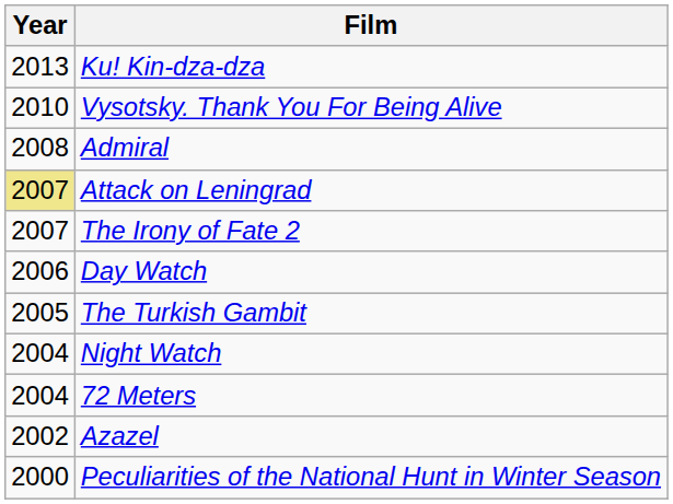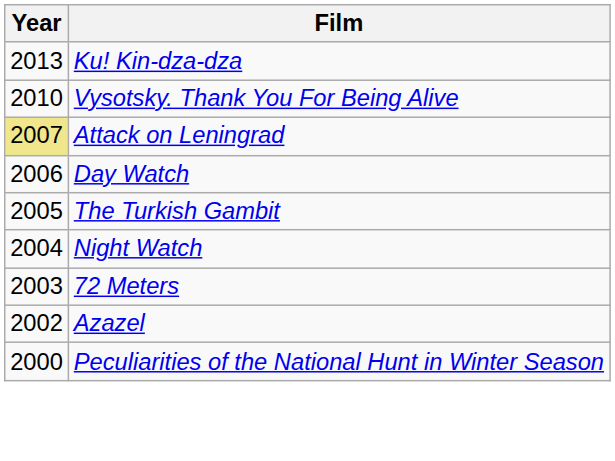- row: 2008 | Admiral
- row: 2007 | The Irony of Fate 2
72 Meters | Year: 2004 -> 2003
